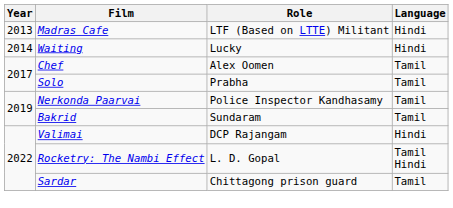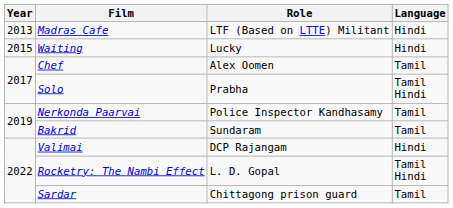Waiting | Year: 2014 -> 2015
Solo | Language: Tamil -> Tamil Hindi
